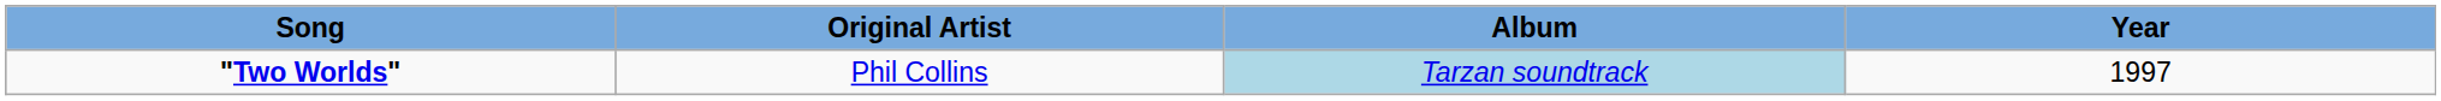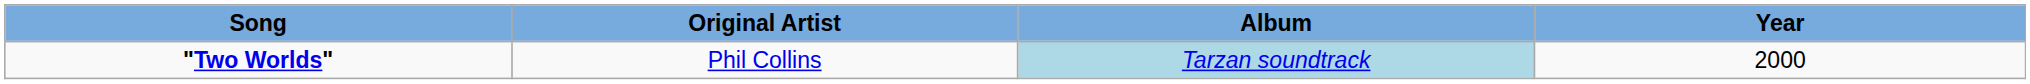"Two Worlds" | Year: 1997 -> 2000
